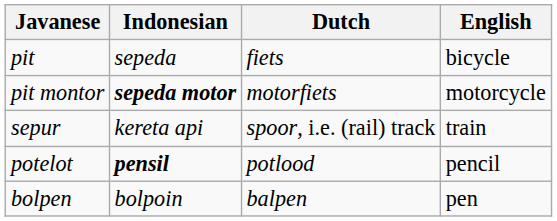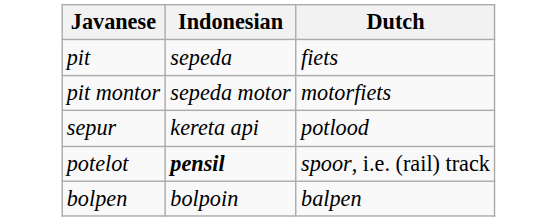- column: English | bicycle | motorcycle | train | pencil | pen
pit montor | Indonesian: bold -> normal
sepur | Dutch: spoor, i.e. (rail) track -> potlood
potelot | Dutch: potlood -> spoor, i.e. (rail) track
